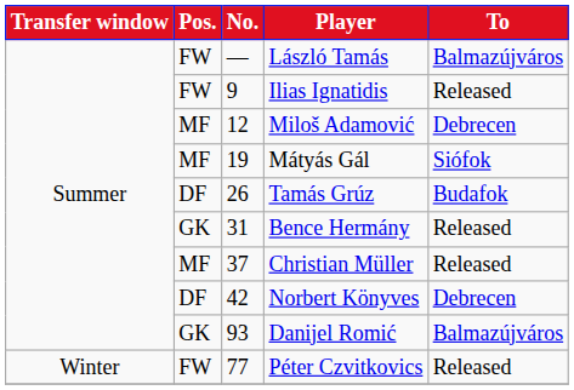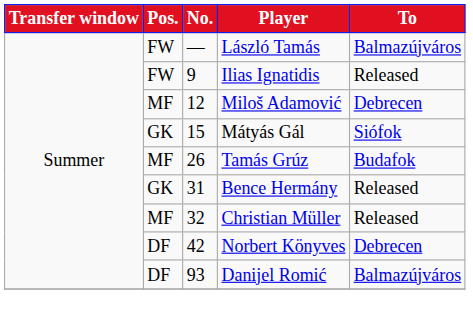Mátyás Gál | Pos.: MF -> GK
Mátyás Gál | No.: 19 -> 15
Tamás Grúz | Pos.: DF -> MF
Christian Müller | No.: 37 -> 32
Danijel Romić | Pos.: GK -> DF
- row: Winter | FW | 77 | Péter Czvitkovics | Released
